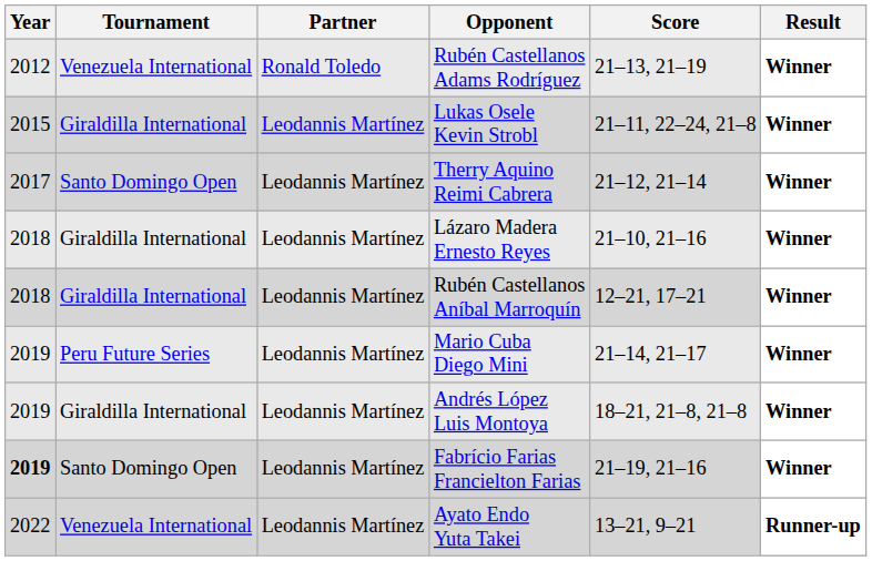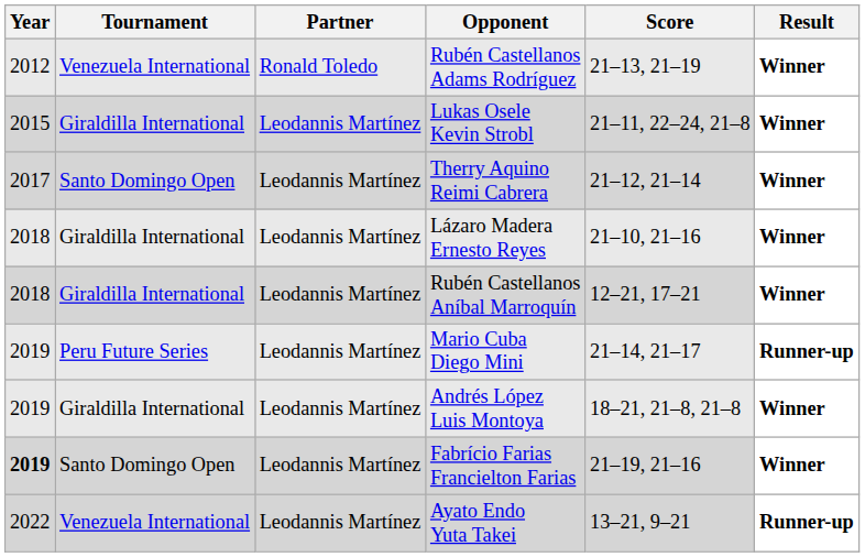Mario Cuba Diego Mini | Result: Winner -> Runner-up
